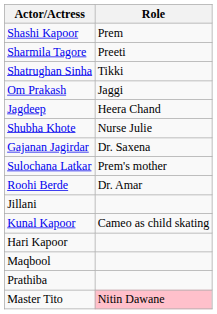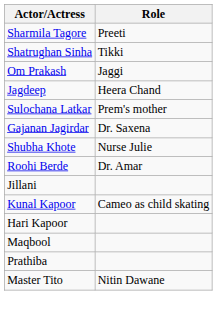- row: Shashi Kapoor | Prem
rows swapped: Shubha Khote <-> Sulochana Latkar
Master Tito | Role: pink background -> no background
